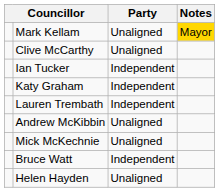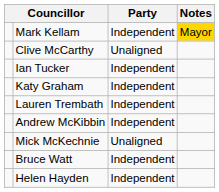Mark Kellam | Party: Unaligned -> Independent
Andrew McKibbin | Party: Unaligned -> Independent
Helen Hayden | Party: Unaligned -> Independent
